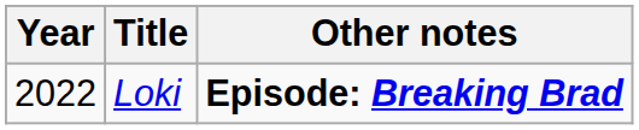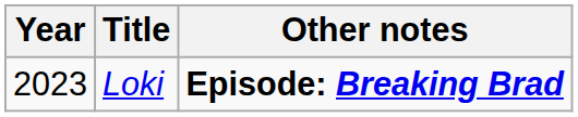Loki | Year: 2022 -> 2023
